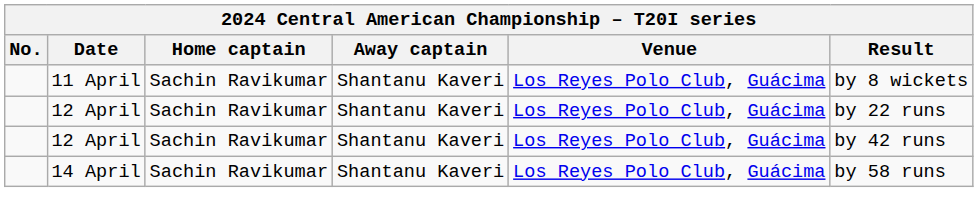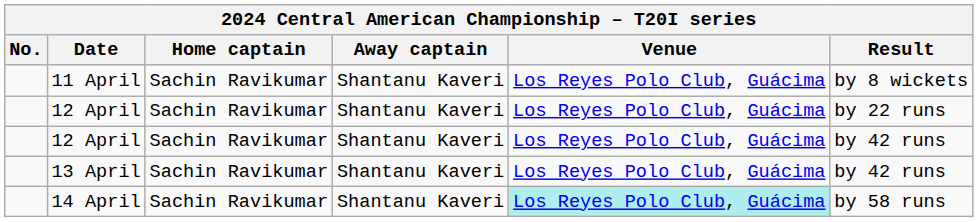+ row: 13 April | Sachin Ravikumar | Shantanu Kaveri | Los Reyes Polo Club, Guácima | by 42 runs
14 April | Venue: no background -> paleturquoise background
